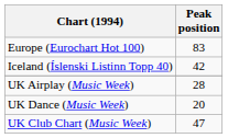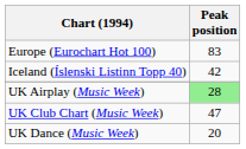UK Airplay (Music Week) | Peak position: no background -> lightgreen background
rows swapped: UK Dance (Music Week) <-> UK Club Chart (Music Week)
